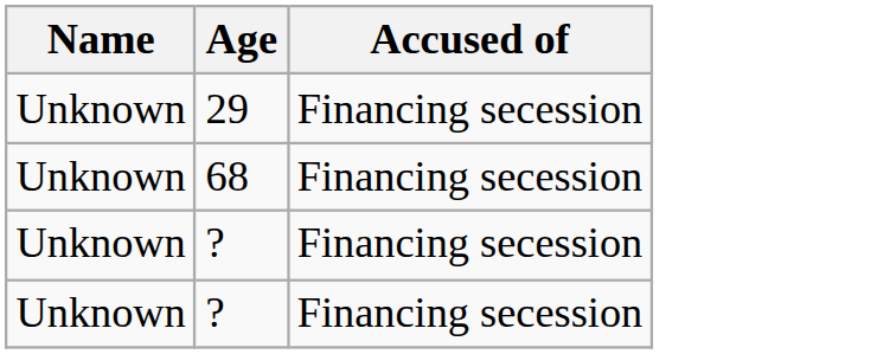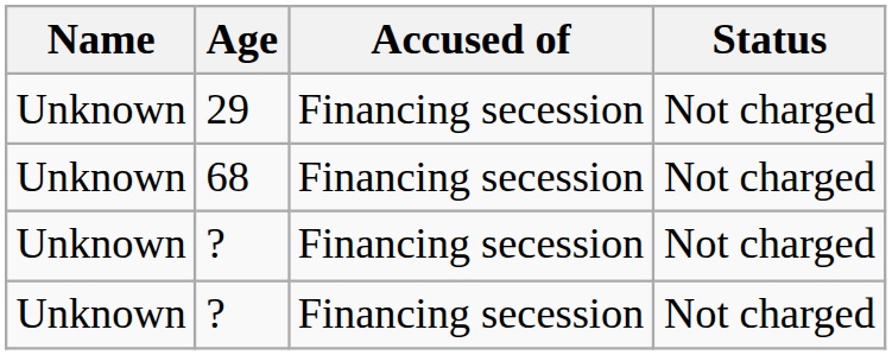+ column: Status | Not charged | Not charged | Not charged | Not charged
